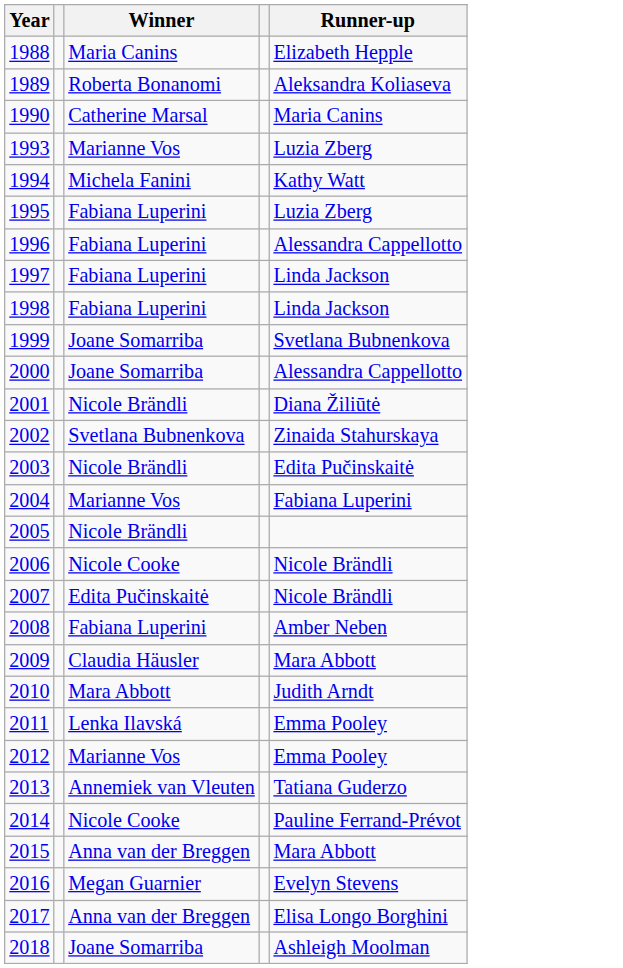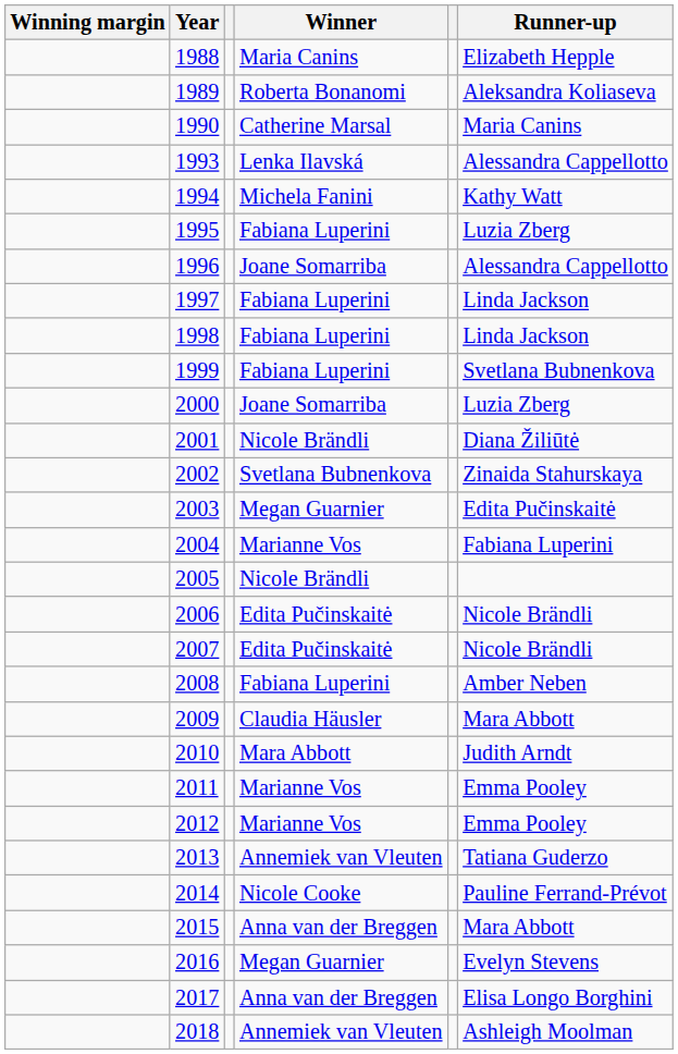+ column: Winning margin
1993 | Winner: Marianne Vos -> Lenka Ilavská
1993 | Runner-up: Luzia Zberg -> Alessandra Cappellotto
1996 | Winner: Fabiana Luperini -> Joane Somarriba
1999 | Winner: Joane Somarriba -> Fabiana Luperini
2000 | Runner-up: Alessandra Cappellotto -> Luzia Zberg
2003 | Winner: Nicole Brändli -> Megan Guarnier
2006 | Winner: Nicole Cooke -> Edita Pučinskaitė
2011 | Winner: Lenka Ilavská -> Marianne Vos
2018 | Winner: Joane Somarriba -> Annemiek van Vleuten
